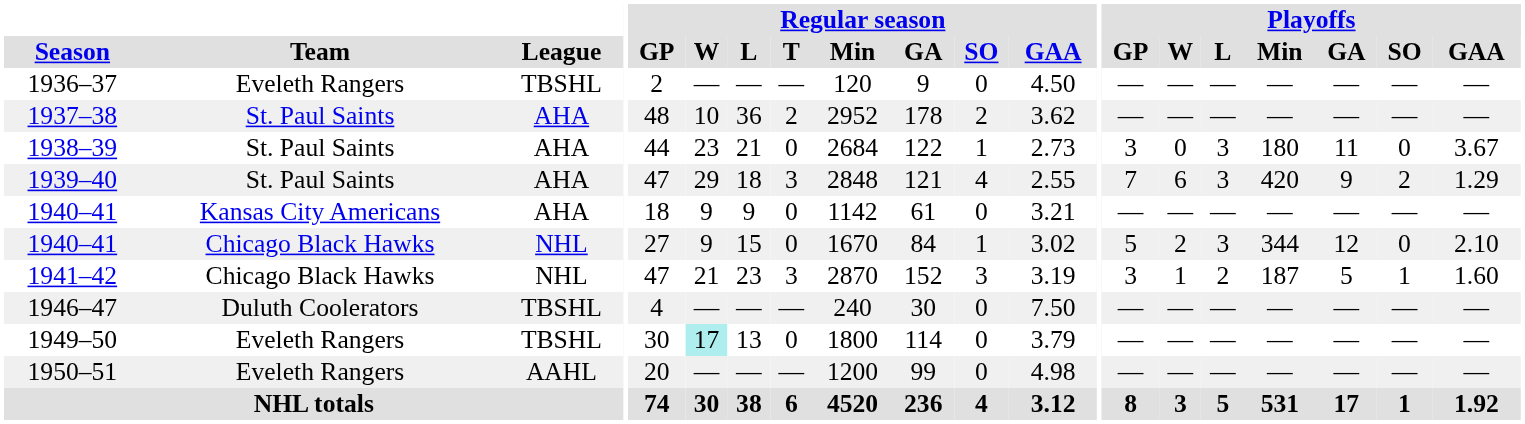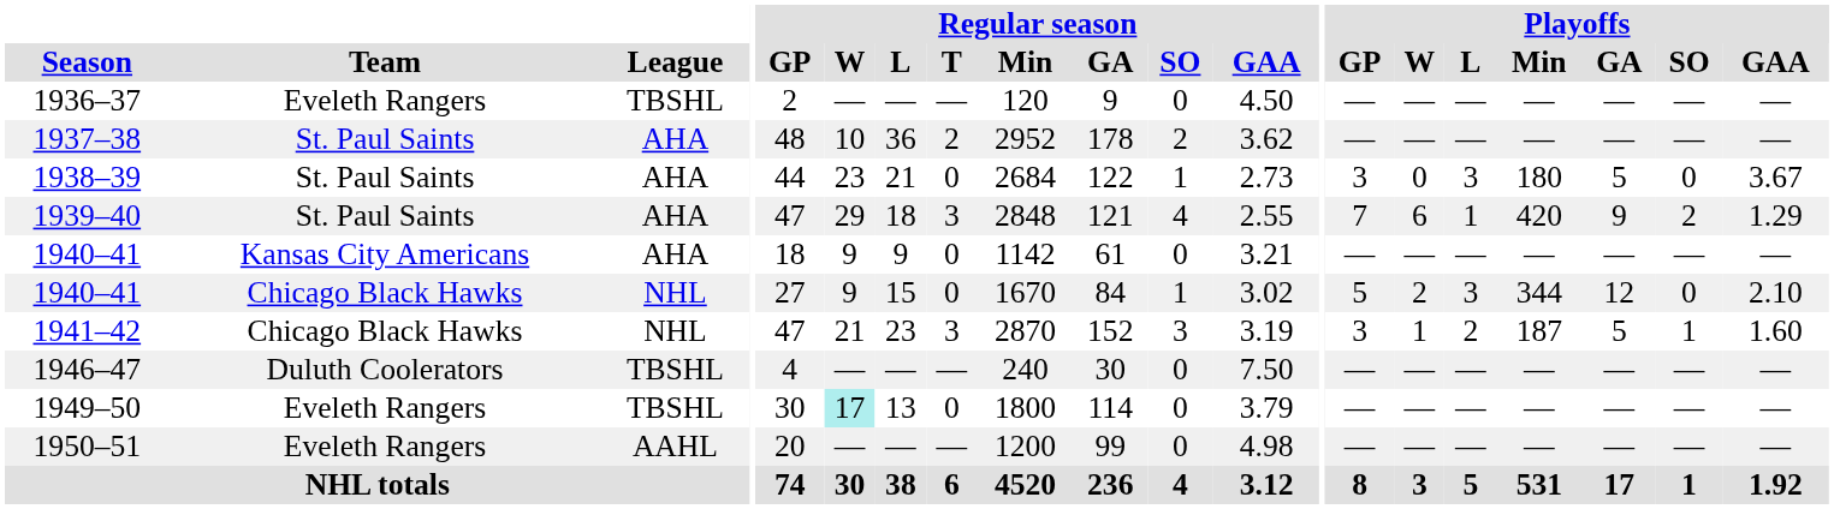1938–39 | Playoffs / GA: 11 -> 5
1939–40 | Playoffs / L: 3 -> 1
